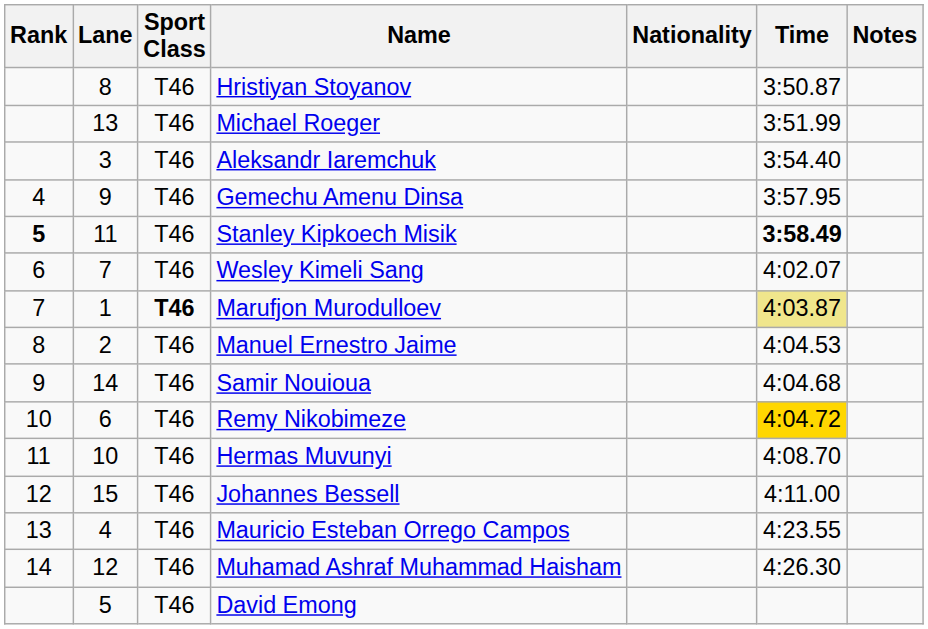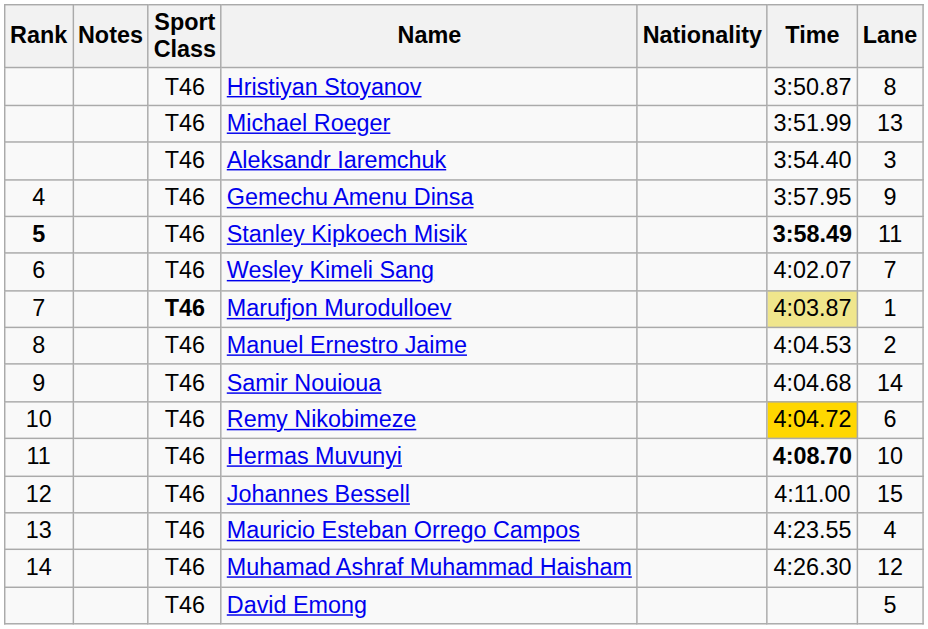columns swapped: Lane <-> Notes
Hermas Muvunyi | Time: normal -> bold
